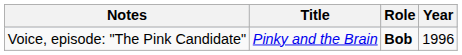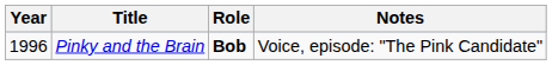columns swapped: Year <-> Notes
